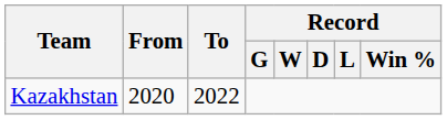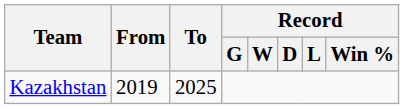Kazakhstan | From: 2020 -> 2019
Kazakhstan | To: 2022 -> 2025
